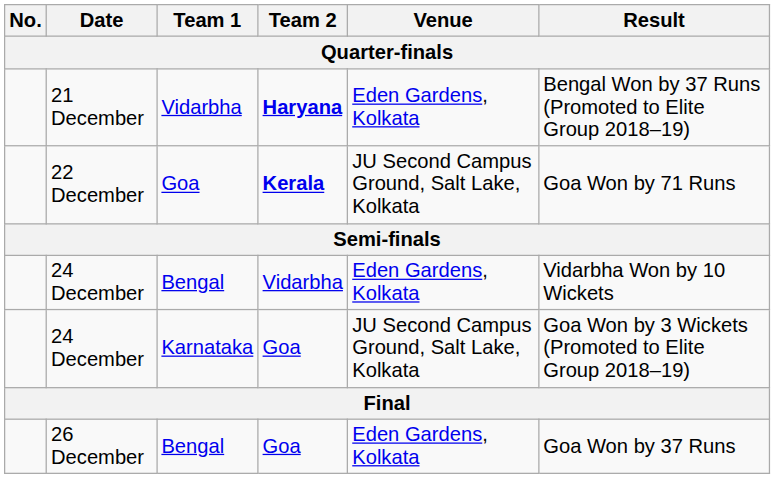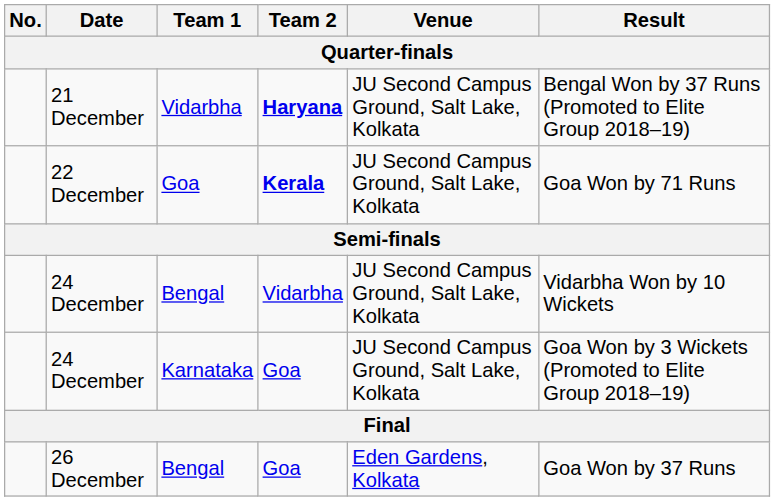21 December | Venue: Eden Gardens, Kolkata -> JU Second Campus Ground, Salt Lake, Kolkata
24 December / Bengal | Venue: Eden Gardens, Kolkata -> JU Second Campus Ground, Salt Lake, Kolkata
